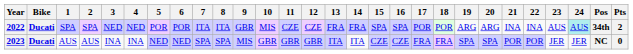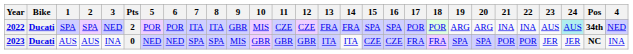columns swapped: 4 <-> Pts
